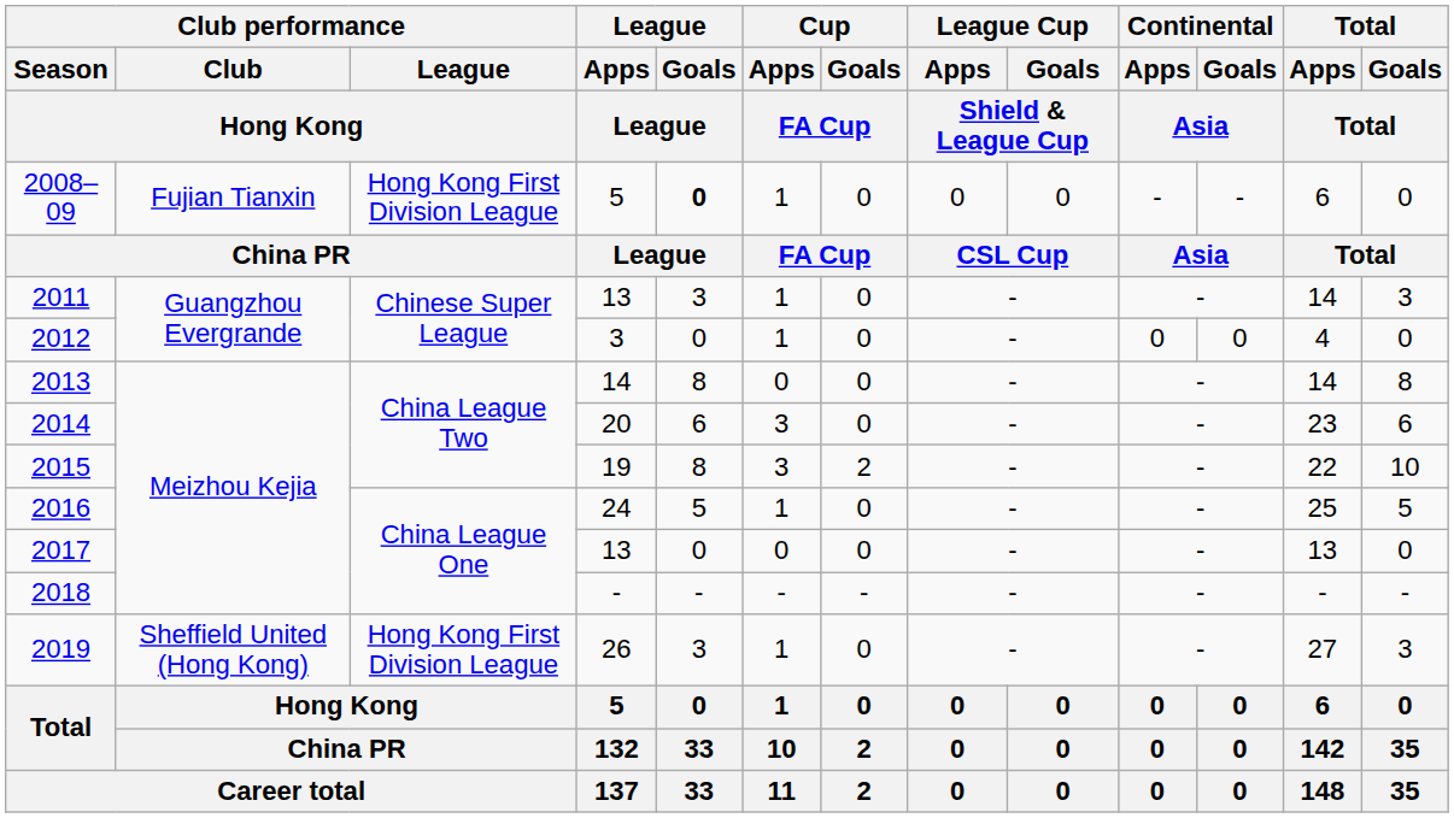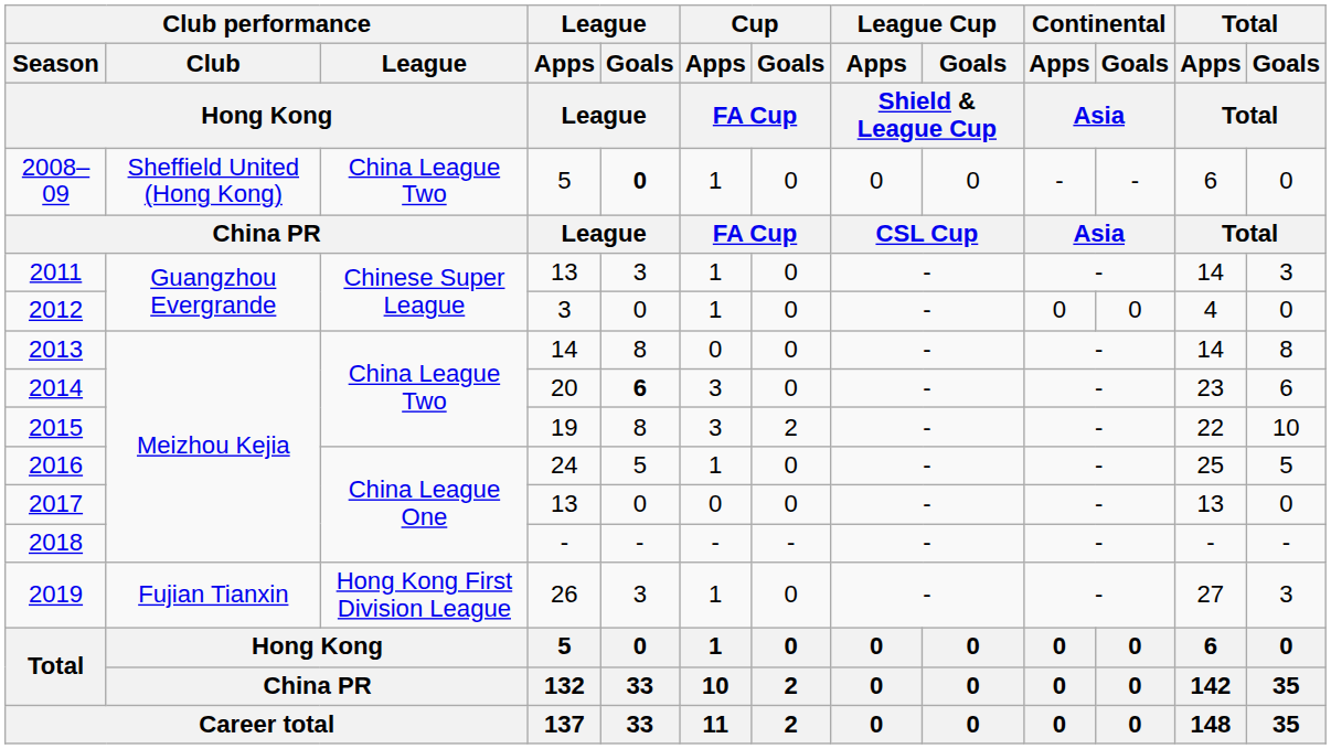2008–09 | Club performance / Club / Hong Kong: Fujian Tianxin -> Sheffield United (Hong Kong)
2008–09 | Club performance / League / Hong Kong: Hong Kong First Division League -> China League Two
2014 | League / Goals / League: normal -> bold
2019 | Club performance / Club / Hong Kong: Sheffield United (Hong Kong) -> Fujian Tianxin
